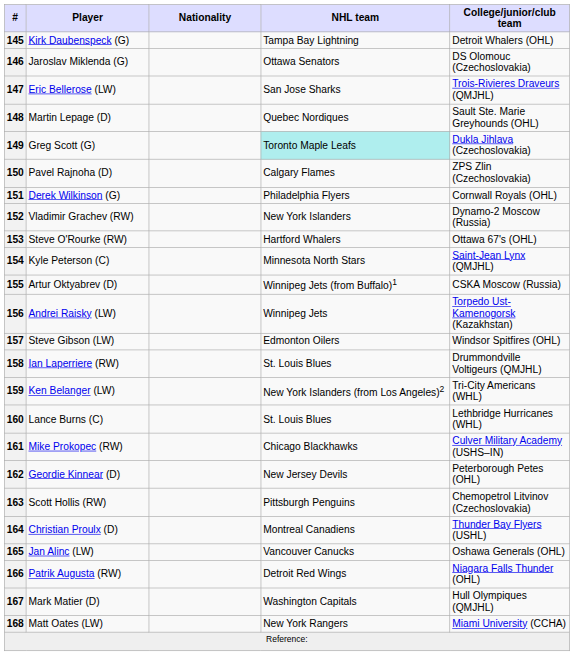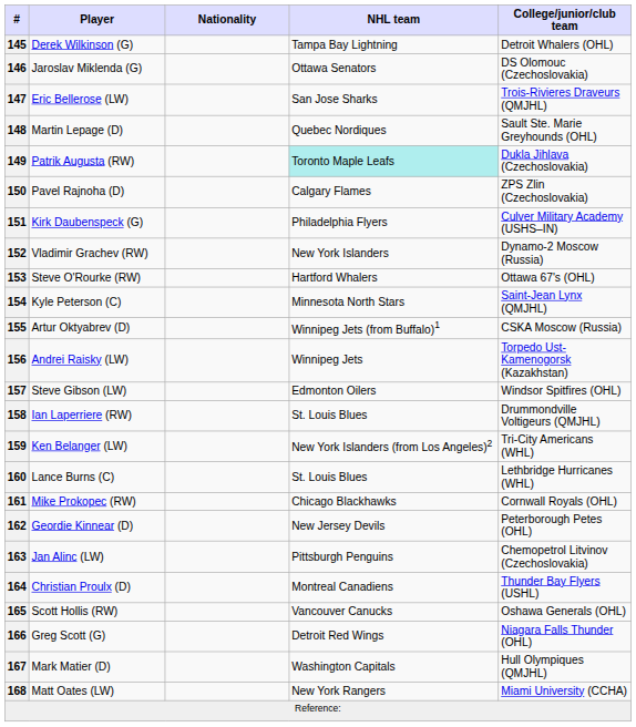145 | Player: Kirk Daubenspeck (G) -> Derek Wilkinson (G)
149 | Player: Greg Scott (G) -> Patrik Augusta (RW)
151 | Player: Derek Wilkinson (G) -> Kirk Daubenspeck (G)
151 | College/junior/club team: Cornwall Royals (OHL) -> Culver Military Academy (USHS–IN)
161 | College/junior/club team: Culver Military Academy (USHS–IN) -> Cornwall Royals (OHL)
163 | Player: Scott Hollis (RW) -> Jan Alinc (LW)
165 | Player: Jan Alinc (LW) -> Scott Hollis (RW)
166 | Player: Patrik Augusta (RW) -> Greg Scott (G)
